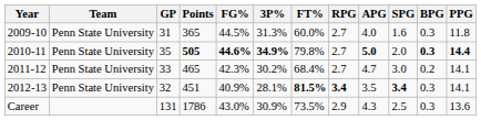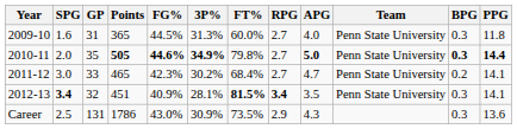columns swapped: Team <-> SPG
